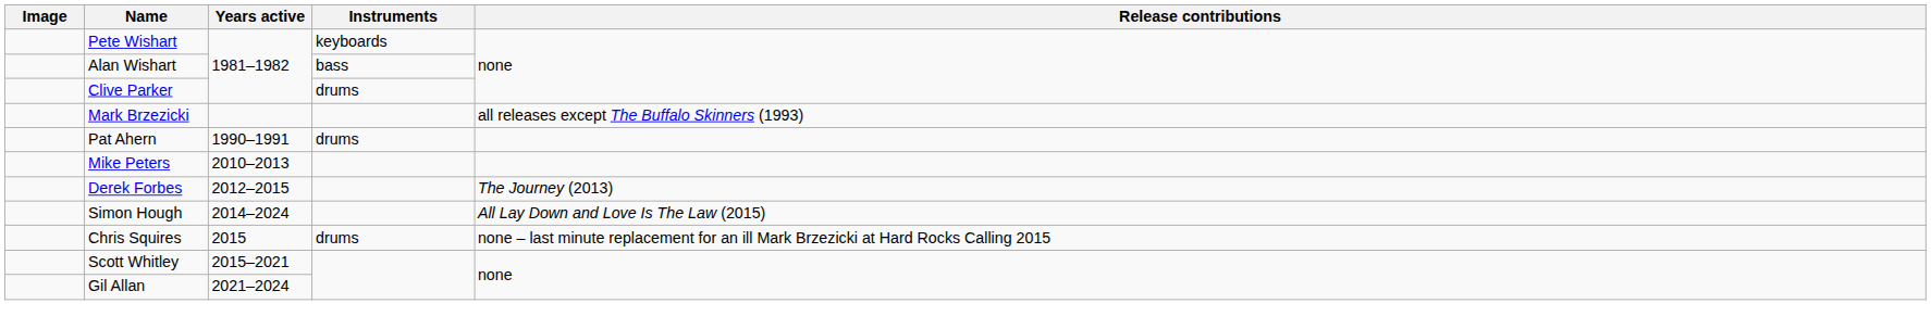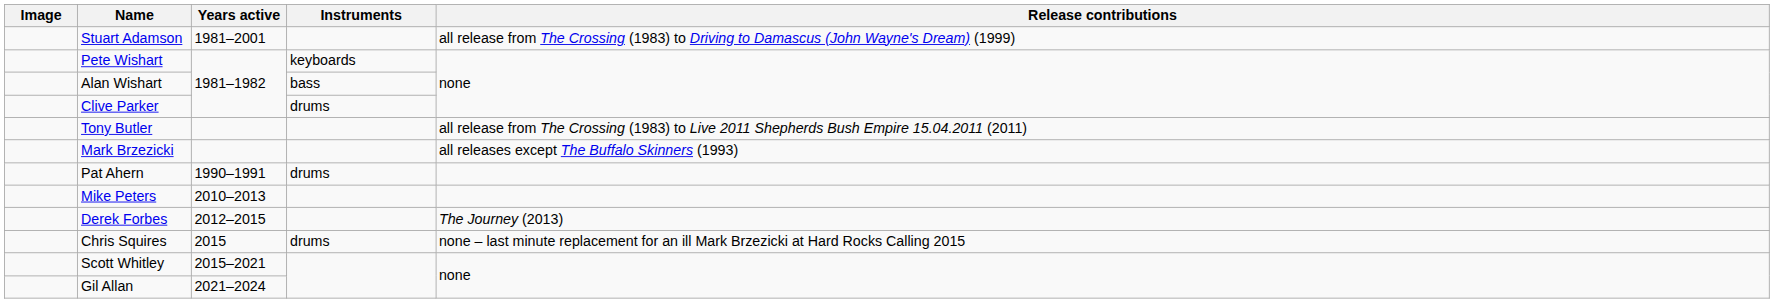+ row: Stuart Adamson | 1981–2001 | all release from The Crossing (1983) to Driving to Damascus (John Wayne's Dream) (1999)
+ row: Tony Butler | all release from The Crossing (1983) to Live 2011 Shepherds Bush Empire 15.04.2011 (2011)
- row: Simon Hough | 2014–2024 | All Lay Down and Love Is The Law (2015)
